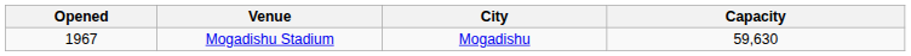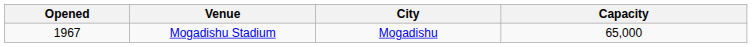Mogadishu Stadium | Capacity: 59,630 -> 65,000
